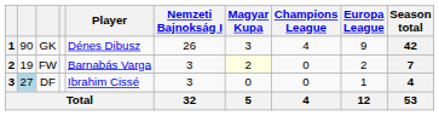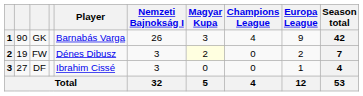GK | Player: Dénes Dibusz -> Barnabás Varga
FW | Player: Barnabás Varga -> Dénes Dibusz
DF | column 2: lightblue background -> no background
